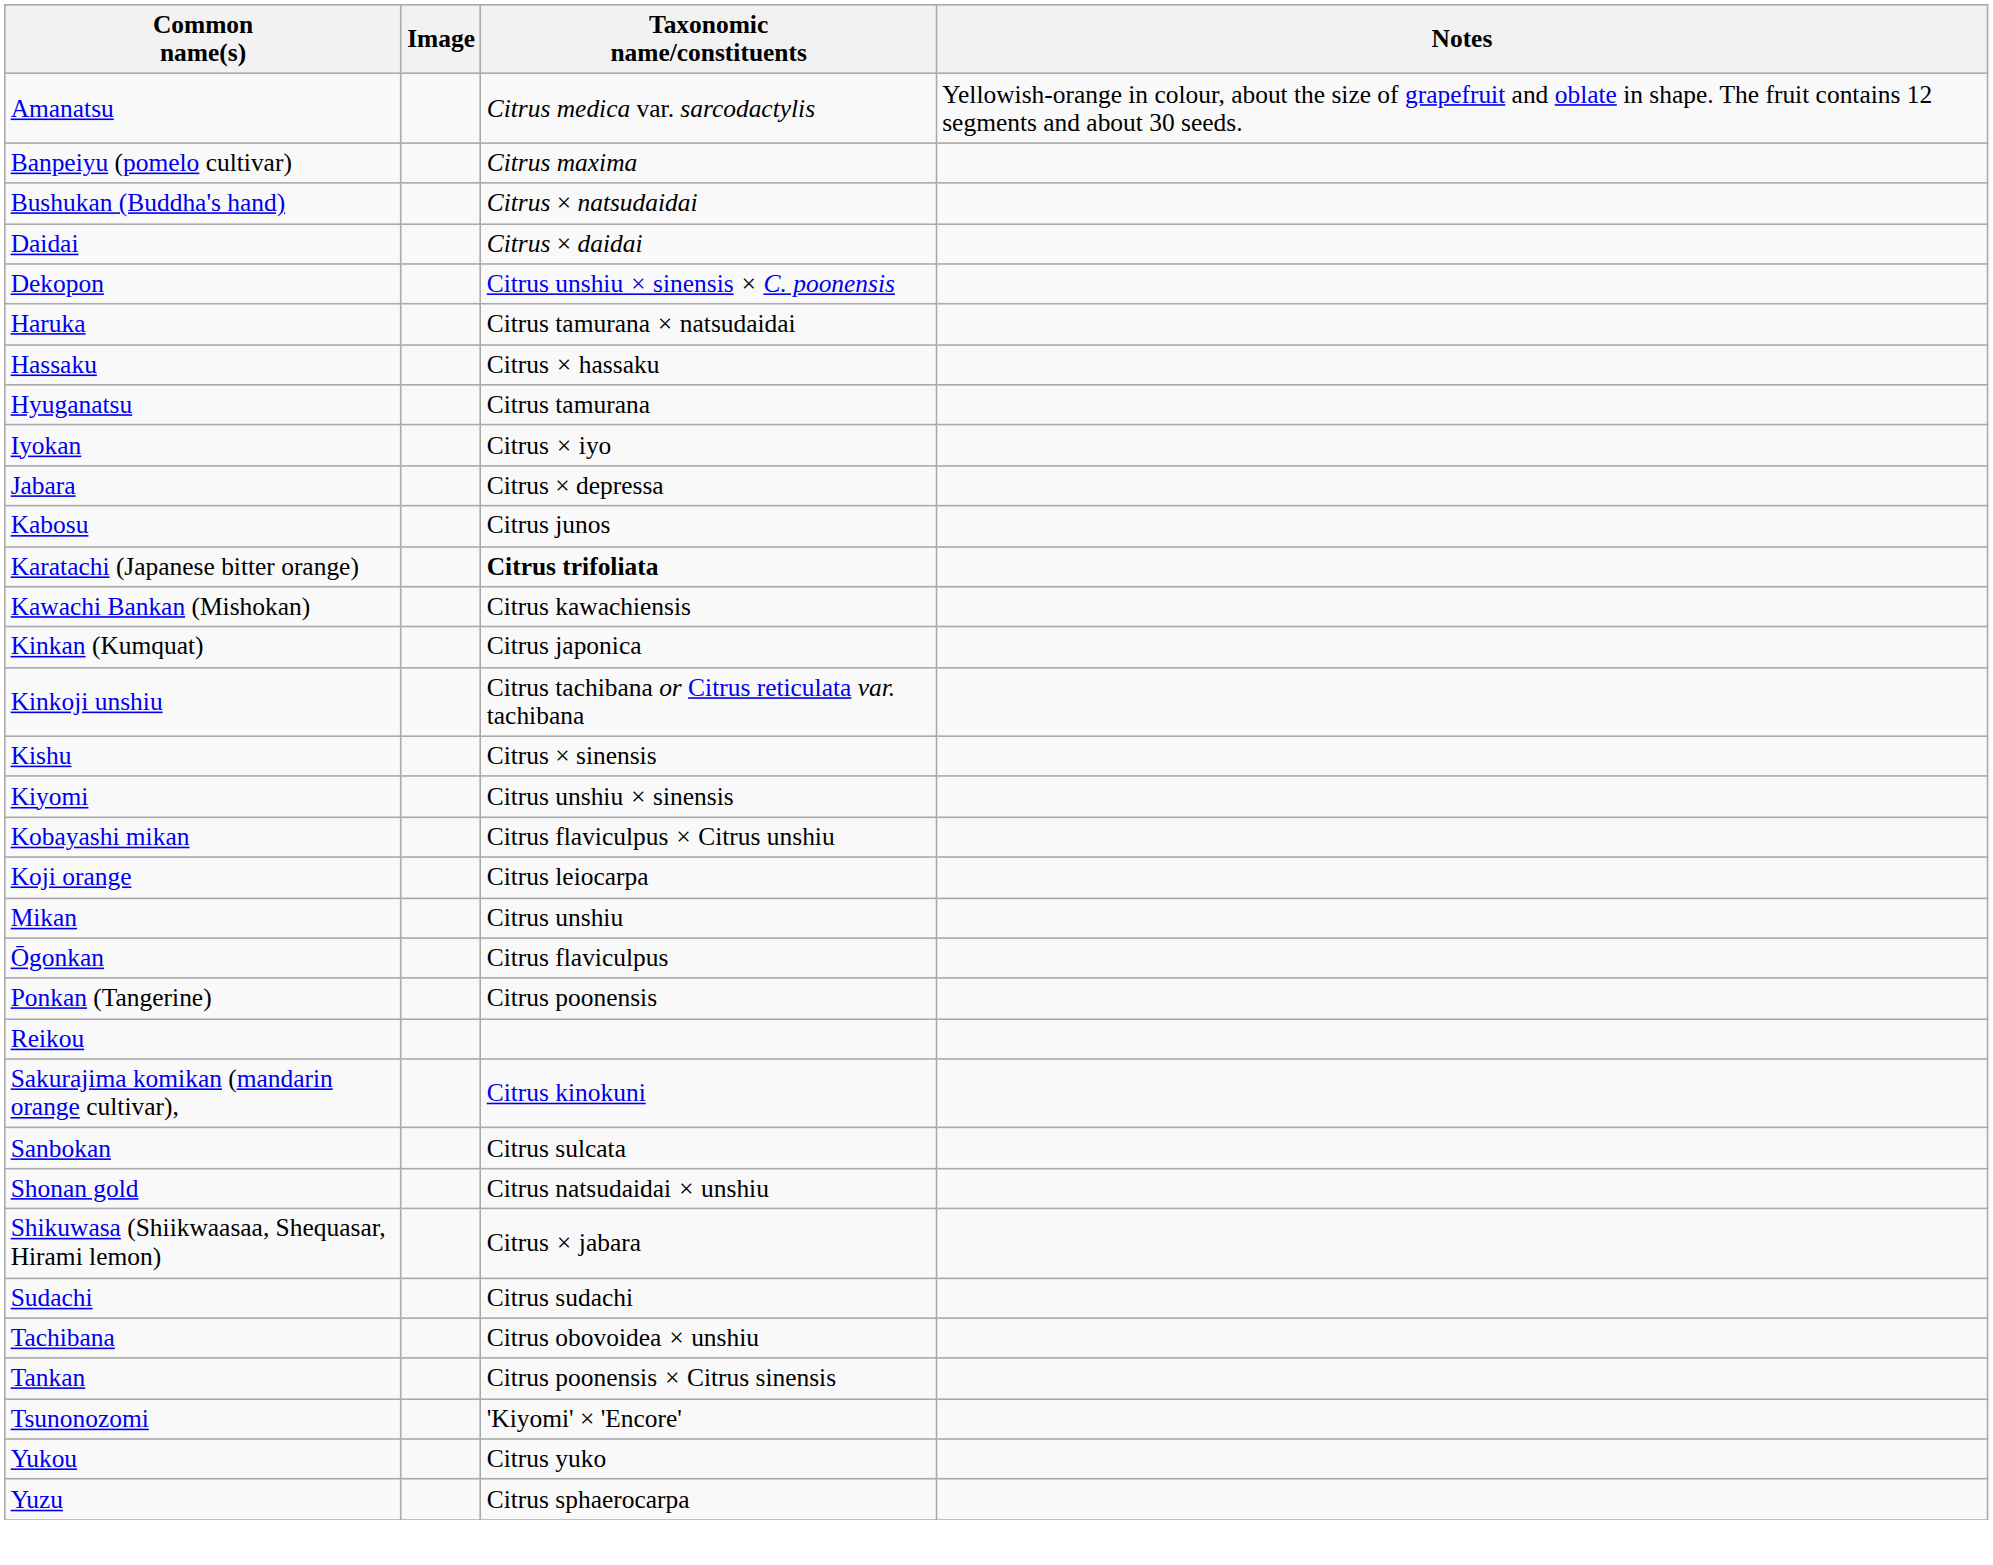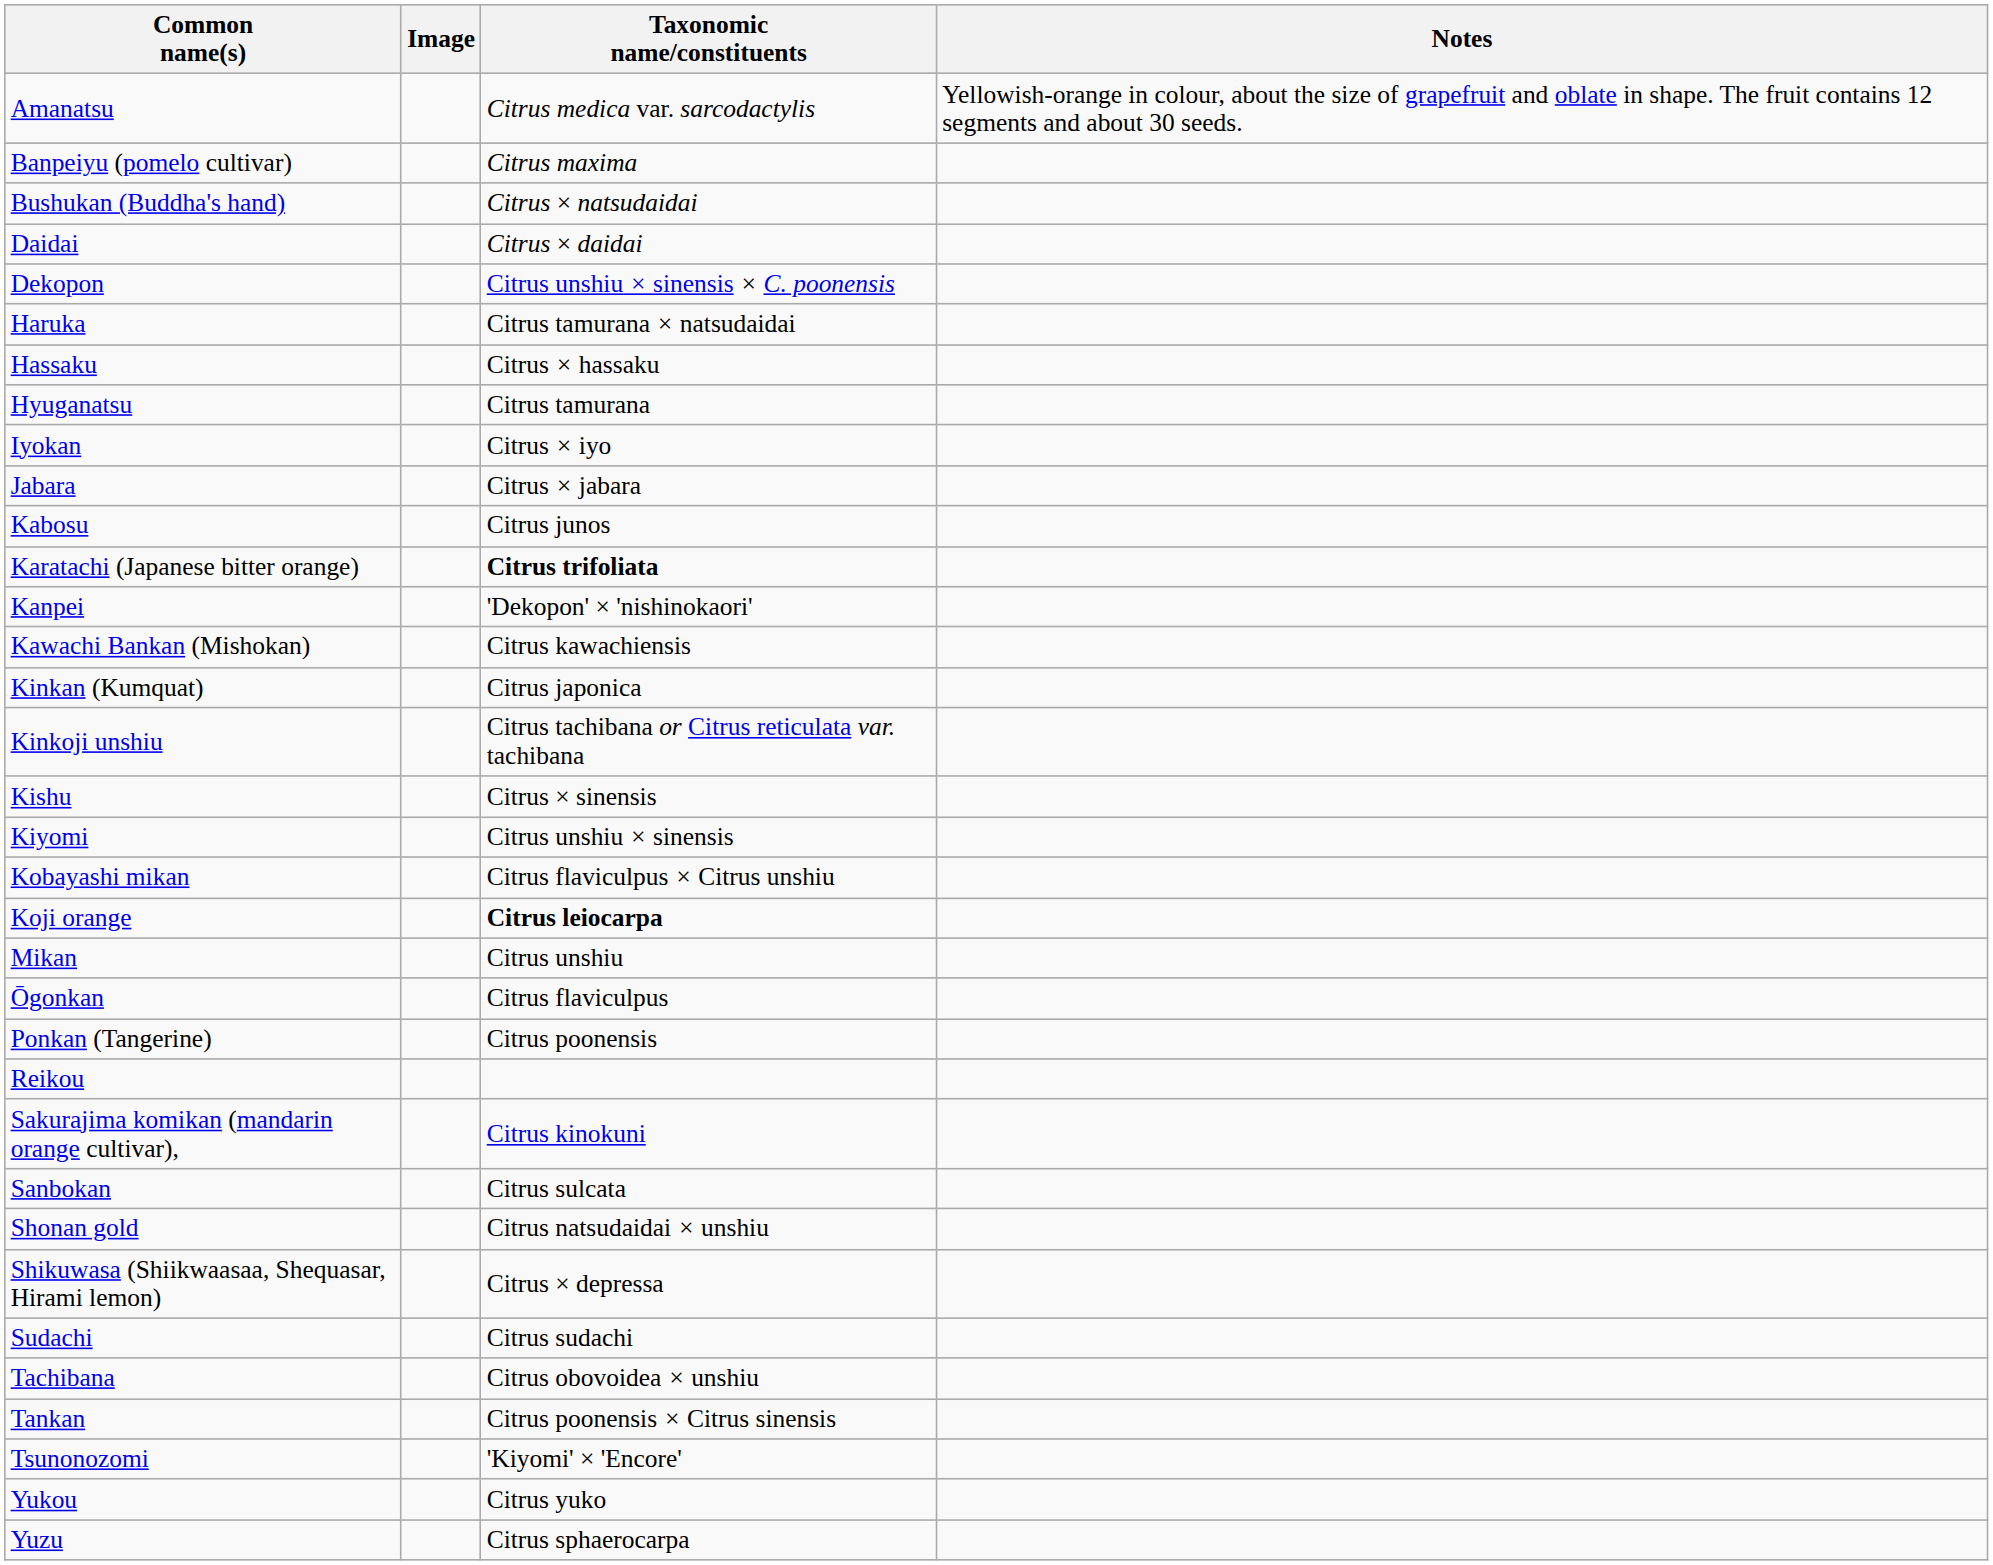Jabara | Taxonomic name/constituents: Citrus × depressa -> Citrus × jabara
+ row: Kanpei | 'Dekopon' × 'nishinokaori'
Koji orange | Taxonomic name/constituents: normal -> bold
Shikuwasa (Shiikwaasaa, Shequasar, Hirami lemon) | Taxonomic name/constituents: Citrus × jabara -> Citrus × depressa
